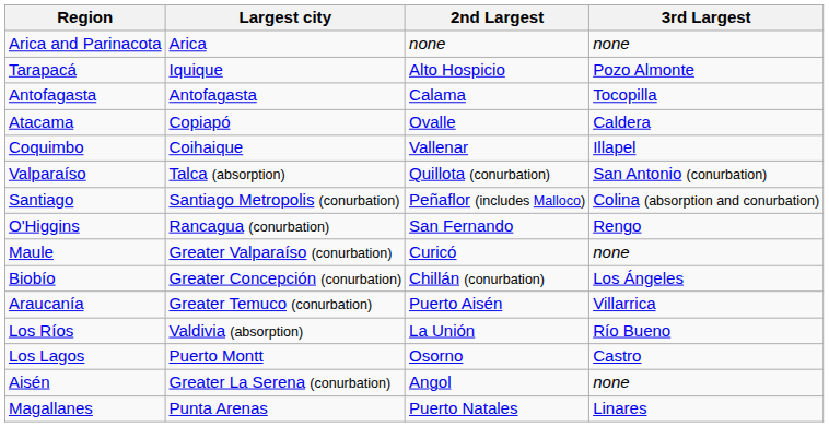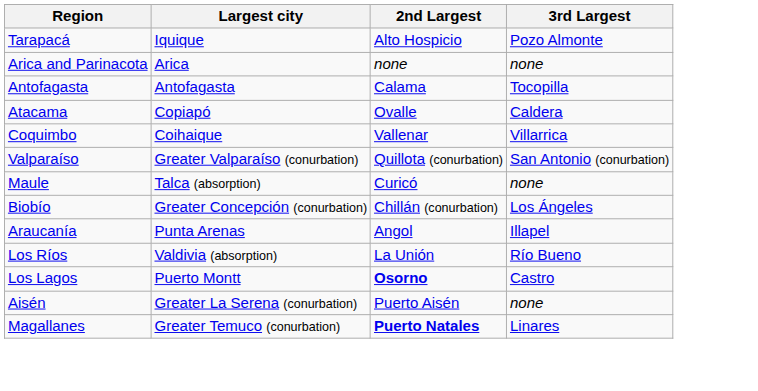rows swapped: Arica and Parinacota <-> Tarapacá
Coquimbo | 3rd Largest: Illapel -> Villarrica
Valparaíso | Largest city: Talca (absorption) -> Greater Valparaíso (conurbation)
- row: Santiago | Santiago Metropolis (conurbation) | Peñaflor (includes Malloco) | Colina (absorption and conurbation)
- row: O'Higgins | Rancagua (conurbation) | San Fernando | Rengo
Maule | Largest city: Greater Valparaíso (conurbation) -> Talca (absorption)
Araucanía | Largest city: Greater Temuco (conurbation) -> Punta Arenas
Araucanía | 2nd Largest: Puerto Aisén -> Angol
Araucanía | 3rd Largest: Villarrica -> Illapel
Los Lagos | 2nd Largest: normal -> bold
Aisén | 2nd Largest: Angol -> Puerto Aisén
Magallanes | Largest city: Punta Arenas -> Greater Temuco (conurbation)
Magallanes | 2nd Largest: normal -> bold
